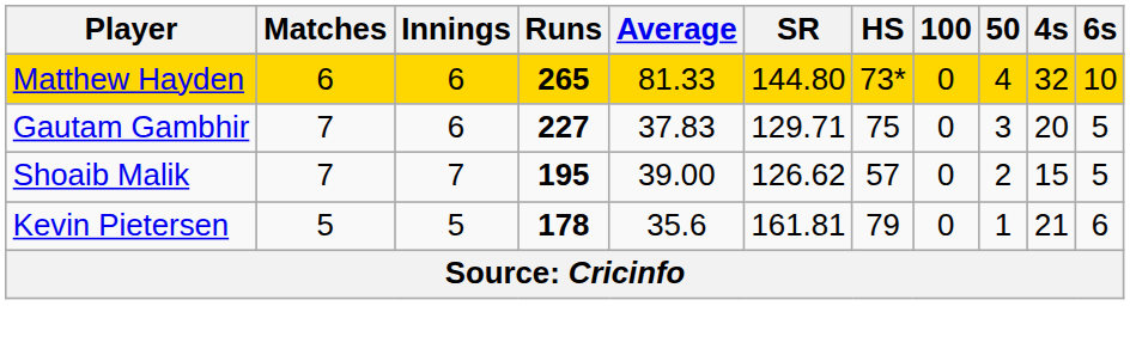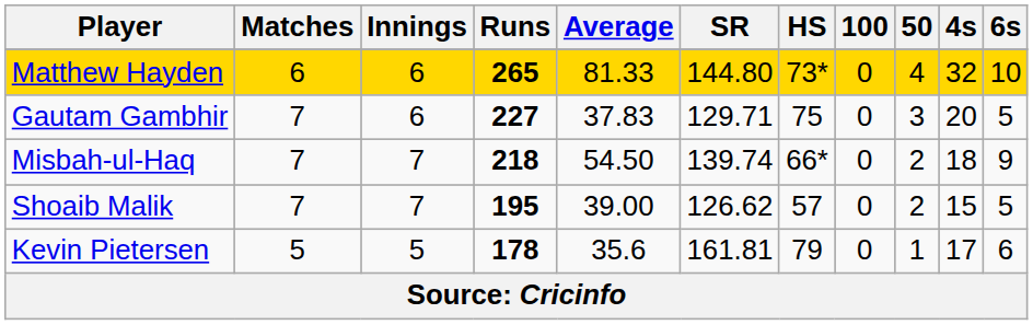+ row: Misbah-ul-Haq | 7 | 7 | 218 | 54.50 | 139.74 | 66* | 0 | 2 | 18 | 9
Kevin Pietersen | 4s: 21 -> 17
